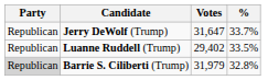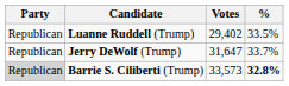rows swapped: Jerry DeWolf (Trump) <-> Luanne Ruddell (Trump)
Barrie S. Ciliberti (Trump) | Votes: 31,979 -> 33,573
Barrie S. Ciliberti (Trump) | %: normal -> bold
